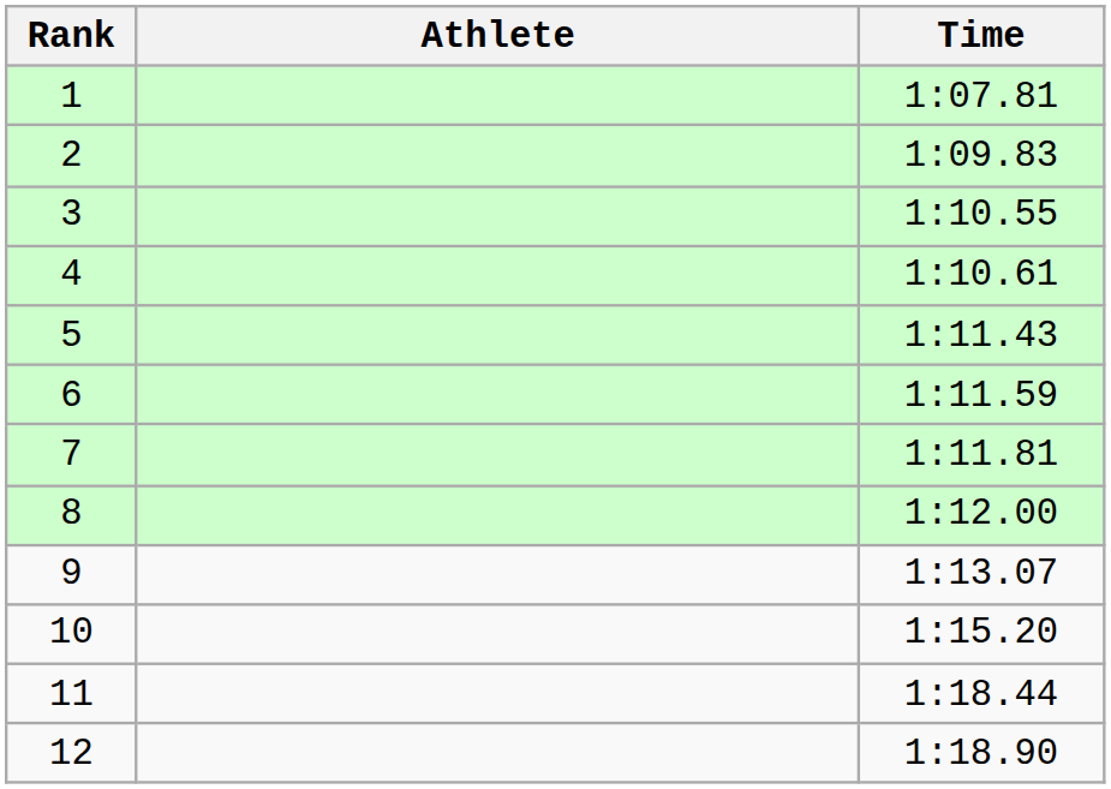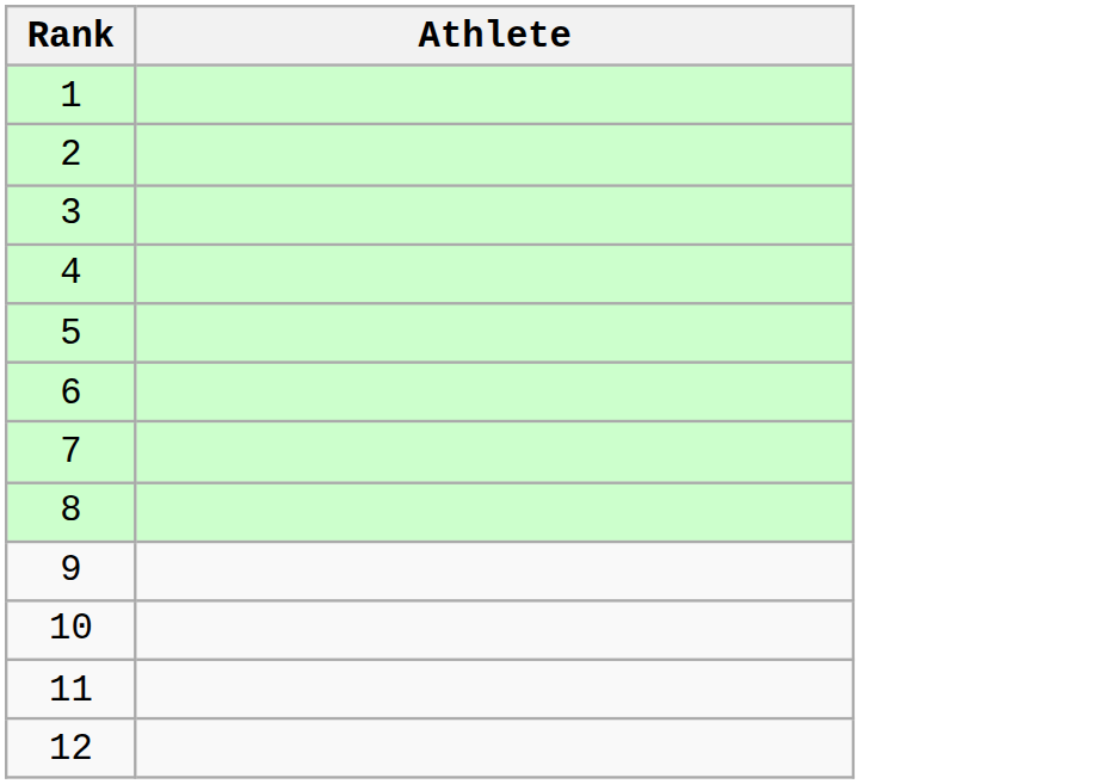- column: Time | 1:07.81 | 1:09.83 | 1:10.55 | 1:10.61 | 1:11.43 | 1:11.59 | 1:11.81 | 1:12.00 | 1:13.07 | 1:15.20 | 1:18.44 | 1:18.90
